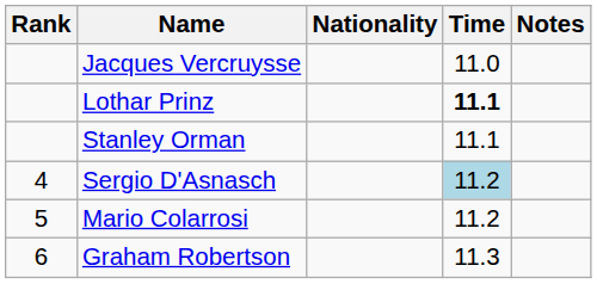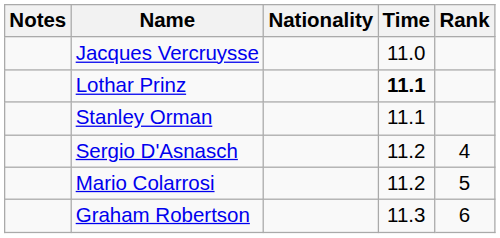columns swapped: Rank <-> Notes
Sergio D'Asnasch | Time: lightblue background -> no background
